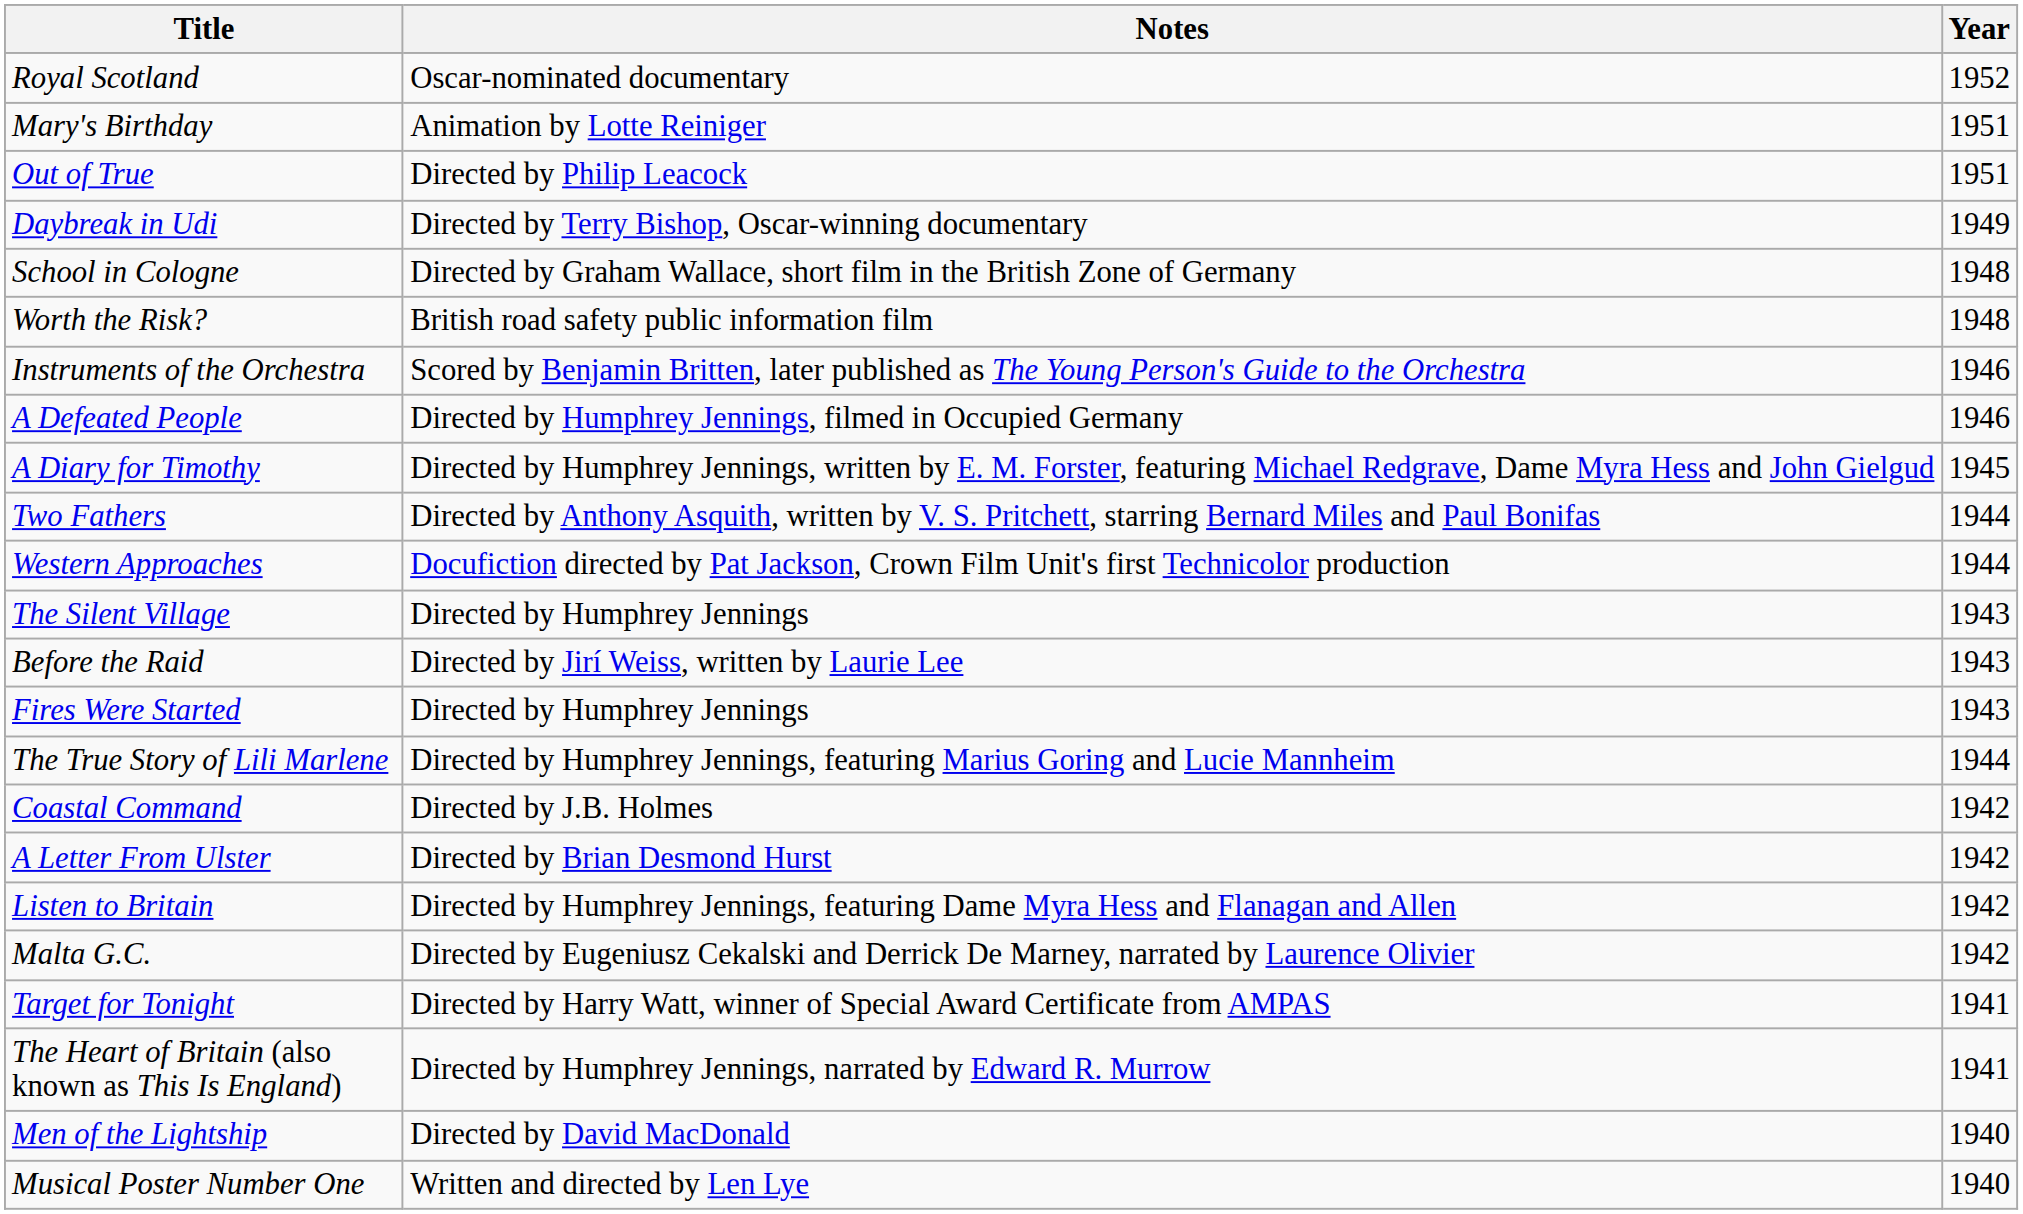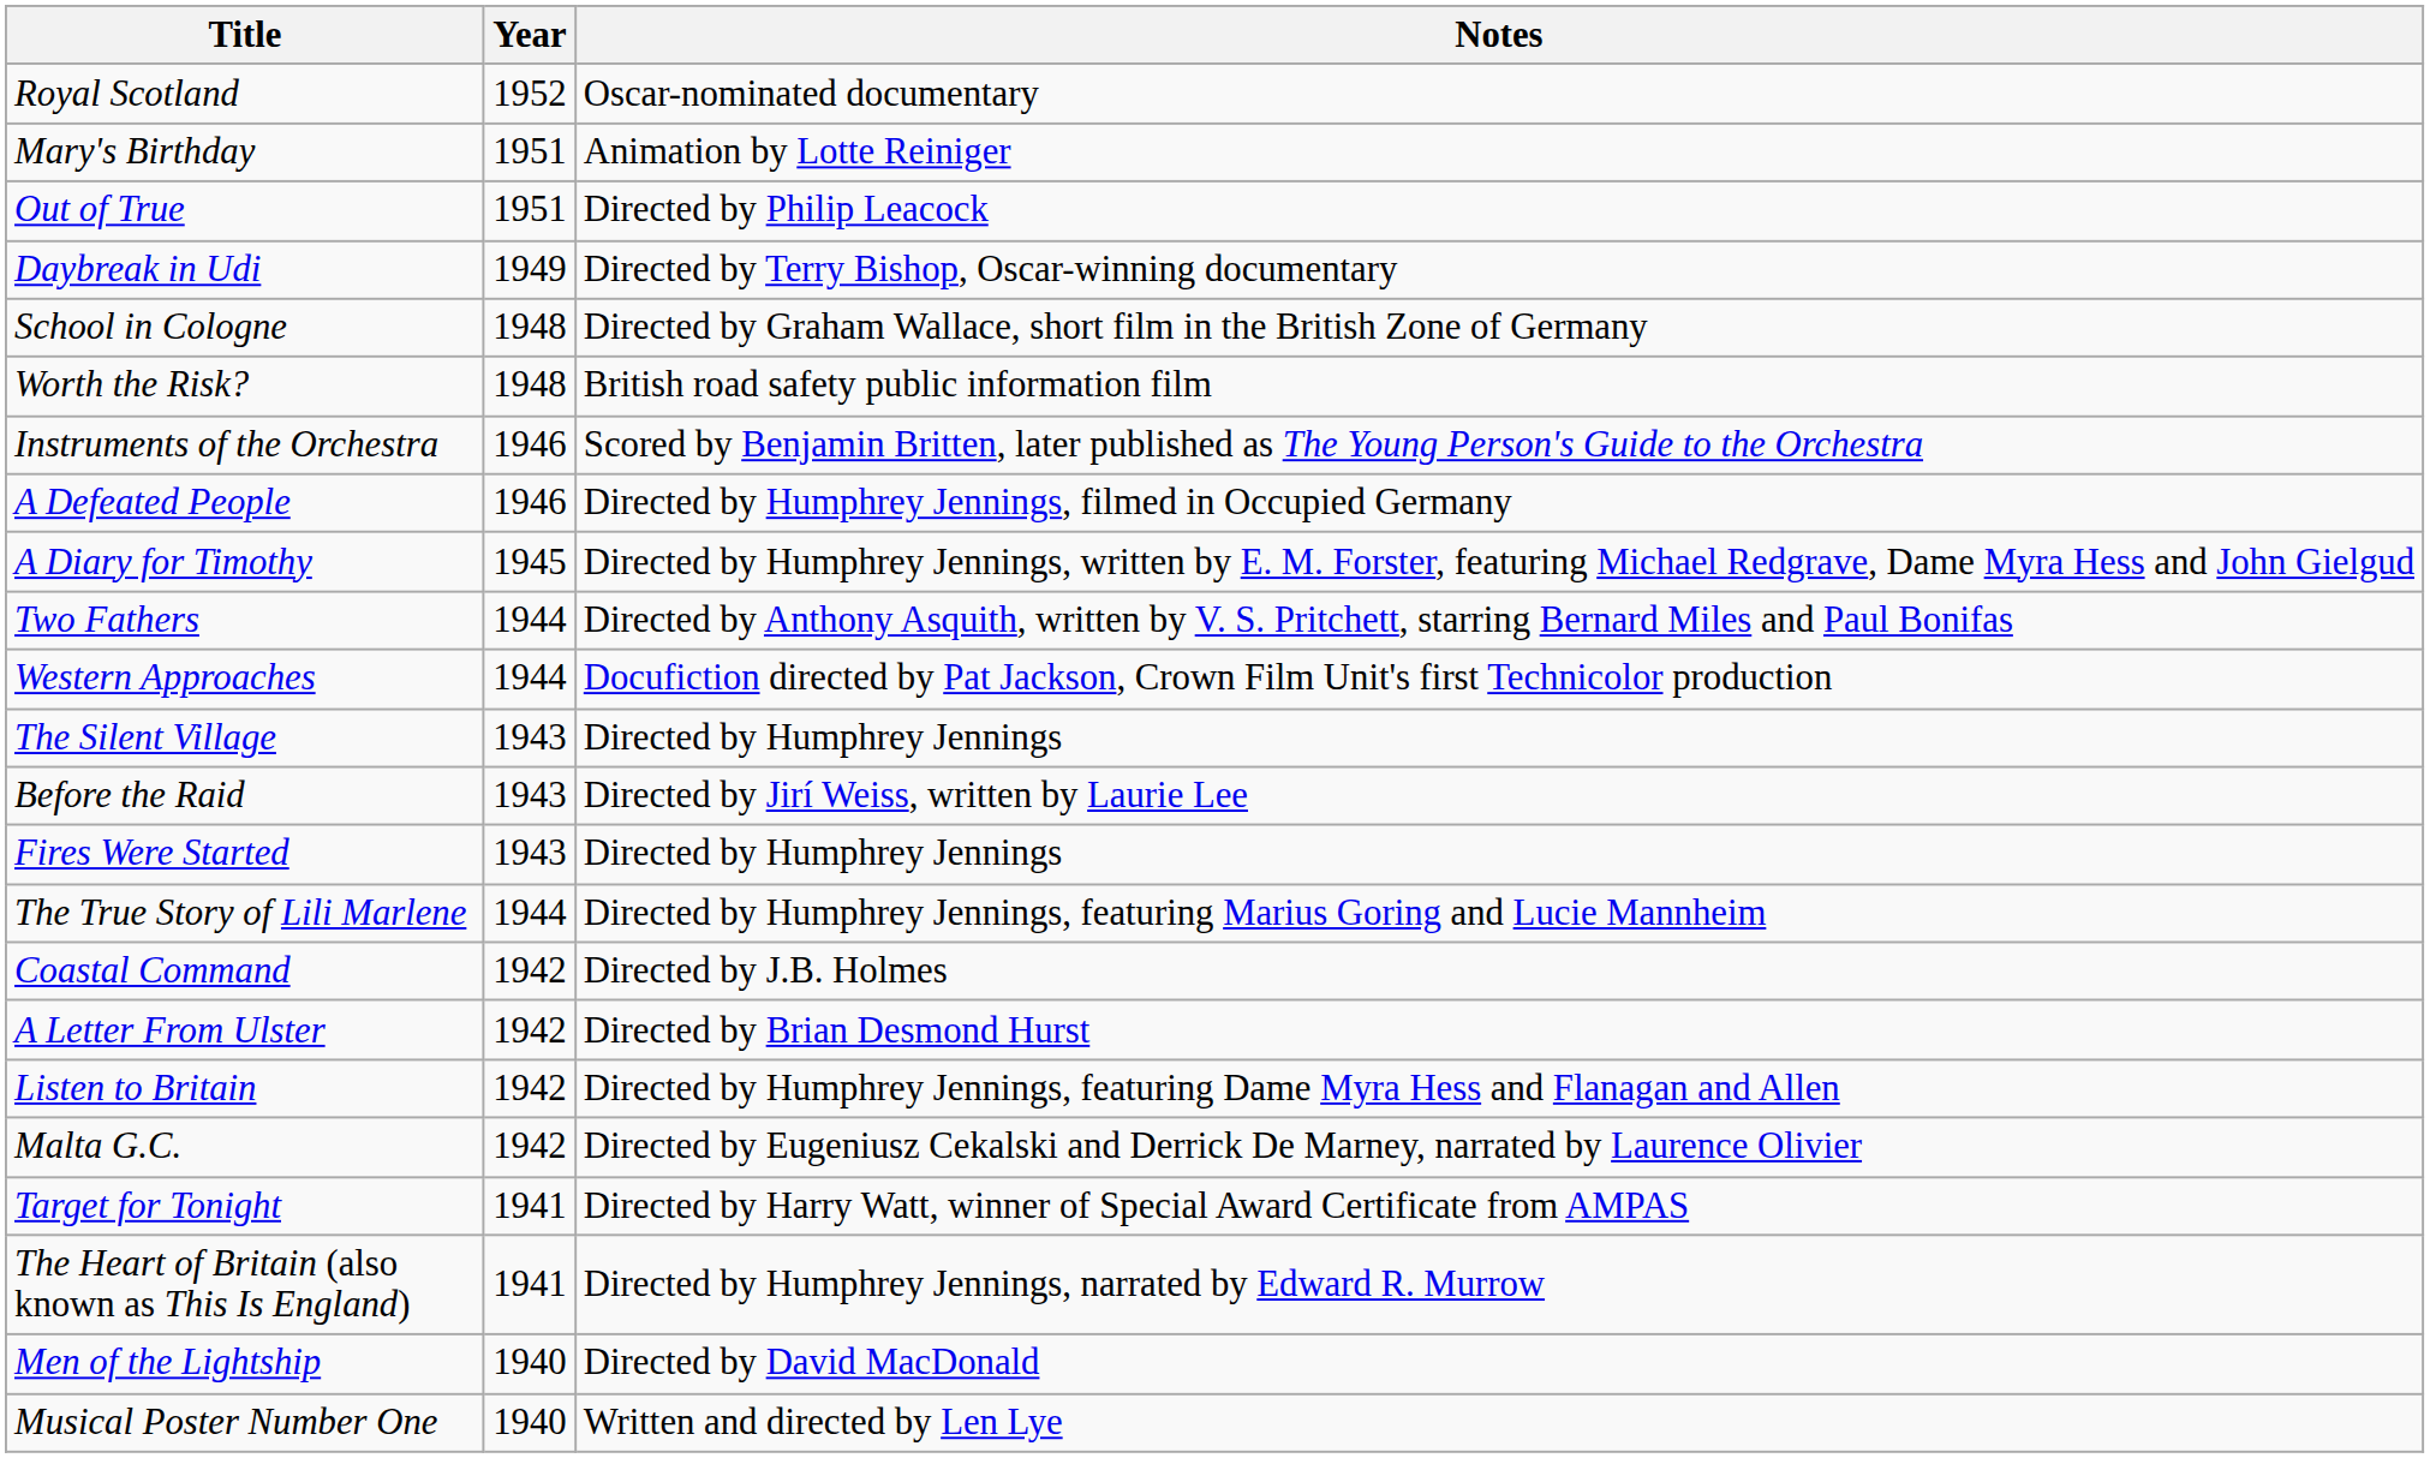columns swapped: Year <-> Notes
